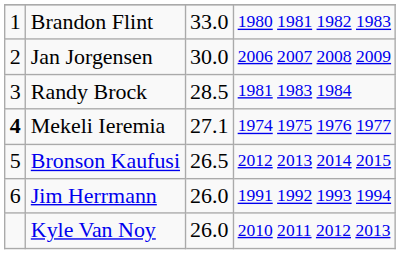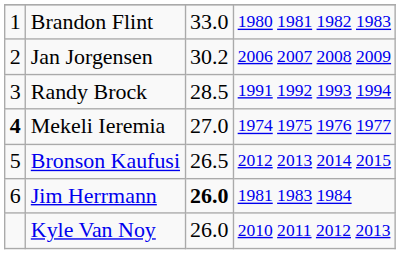Jan Jorgensen | column 3: 30.0 -> 30.2
Randy Brock | column 4: 1981 1983 1984 -> 1991 1992 1993 1994
Mekeli Ieremia | column 3: 27.1 -> 27.0
Jim Herrmann | column 3: normal -> bold
Jim Herrmann | column 4: 1991 1992 1993 1994 -> 1981 1983 1984
